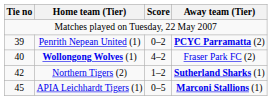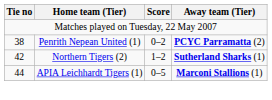Penrith Nepean United (1) | Tie no: 39 -> 38
- row: 40 | Wollongong Wolves (1) | 4–2 | Fraser Park FC (2)
APIA Leichhardt Tigers (1) | Tie no: 45 -> 44
